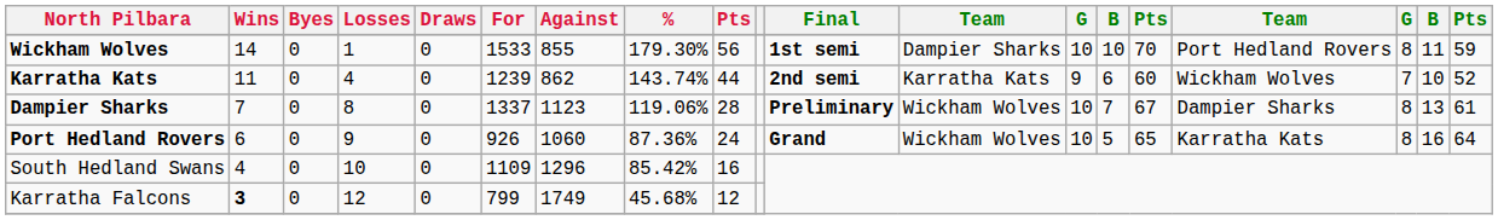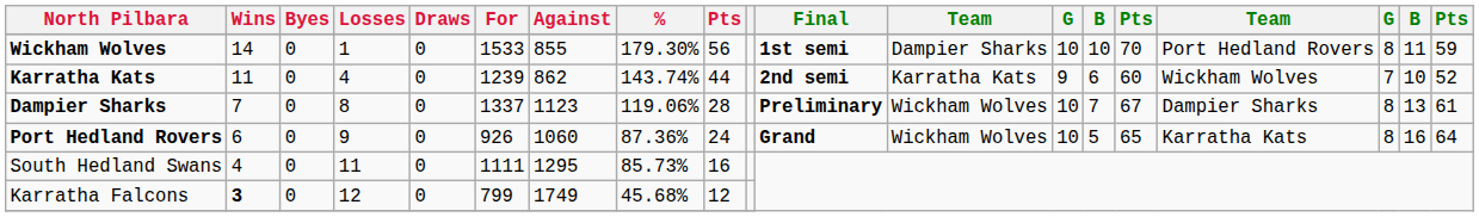South Hedland Swans | Losses: 10 -> 11
South Hedland Swans | For: 1109 -> 1111
South Hedland Swans | Against: 1296 -> 1295
South Hedland Swans | %: 85.42% -> 85.73%
